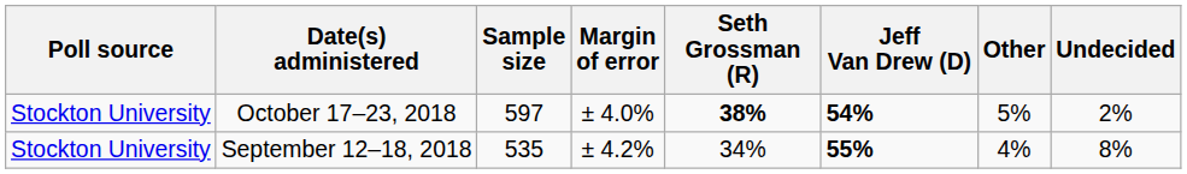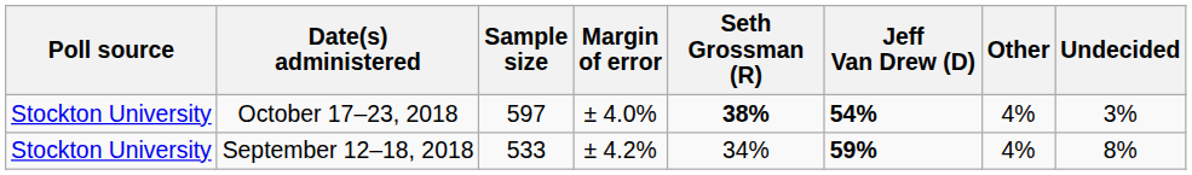October 17–23, 2018 | Other: 5% -> 4%
October 17–23, 2018 | Undecided: 2% -> 3%
September 12–18, 2018 | Sample size: 535 -> 533
September 12–18, 2018 | Jeff Van Drew (D): 55% -> 59%
